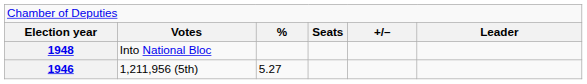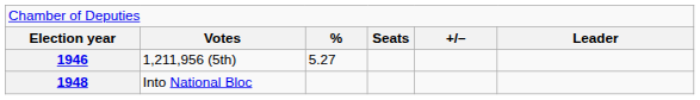rows swapped: 1946 <-> 1948
